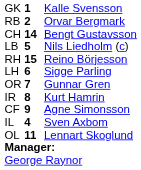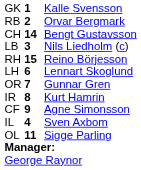LB | column 2: 5 -> 3
LH | column 3: Sigge Parling -> Lennart Skoglund
OL | column 3: Lennart Skoglund -> Sigge Parling
